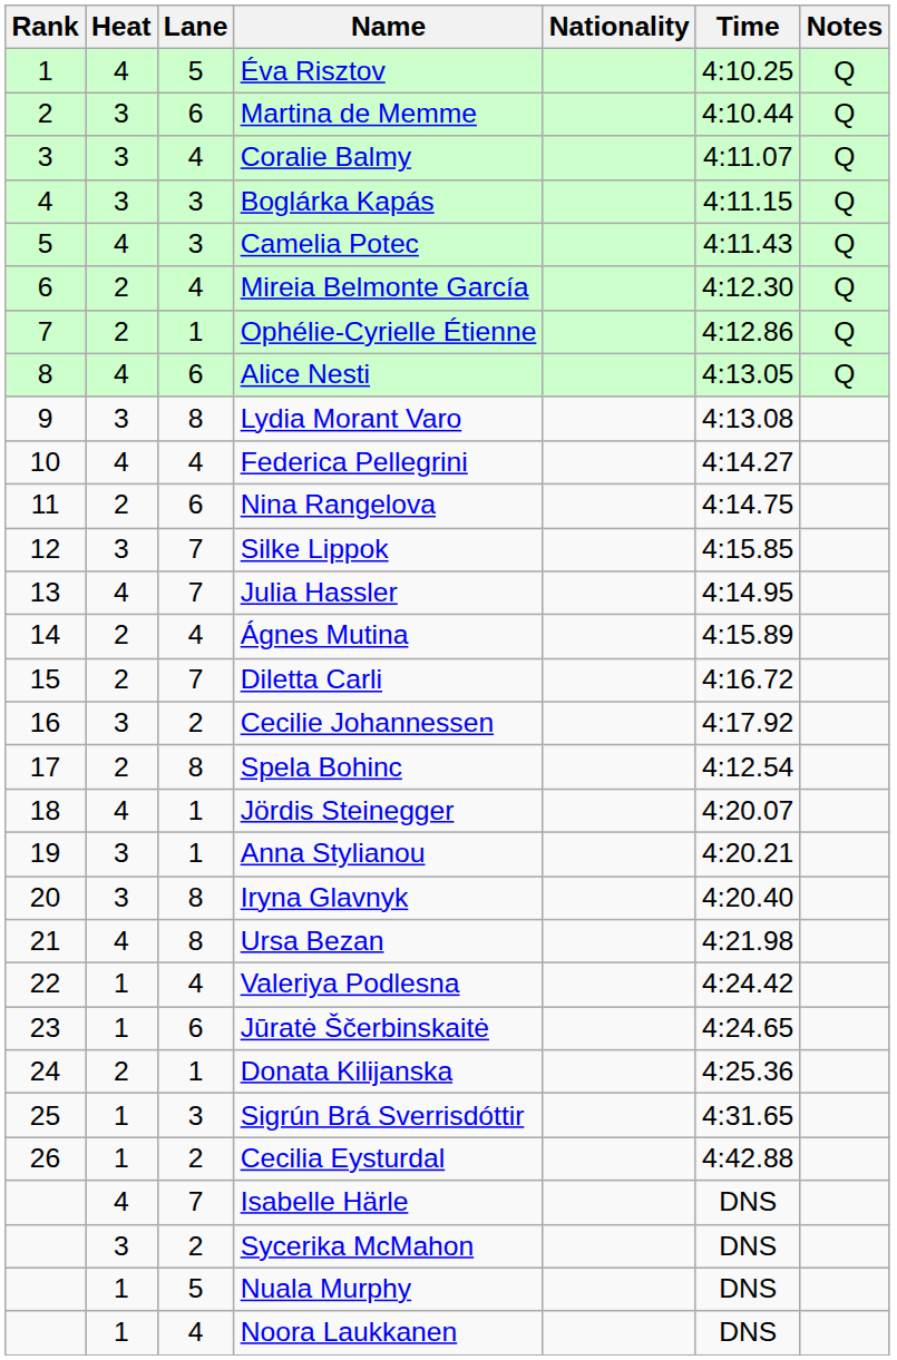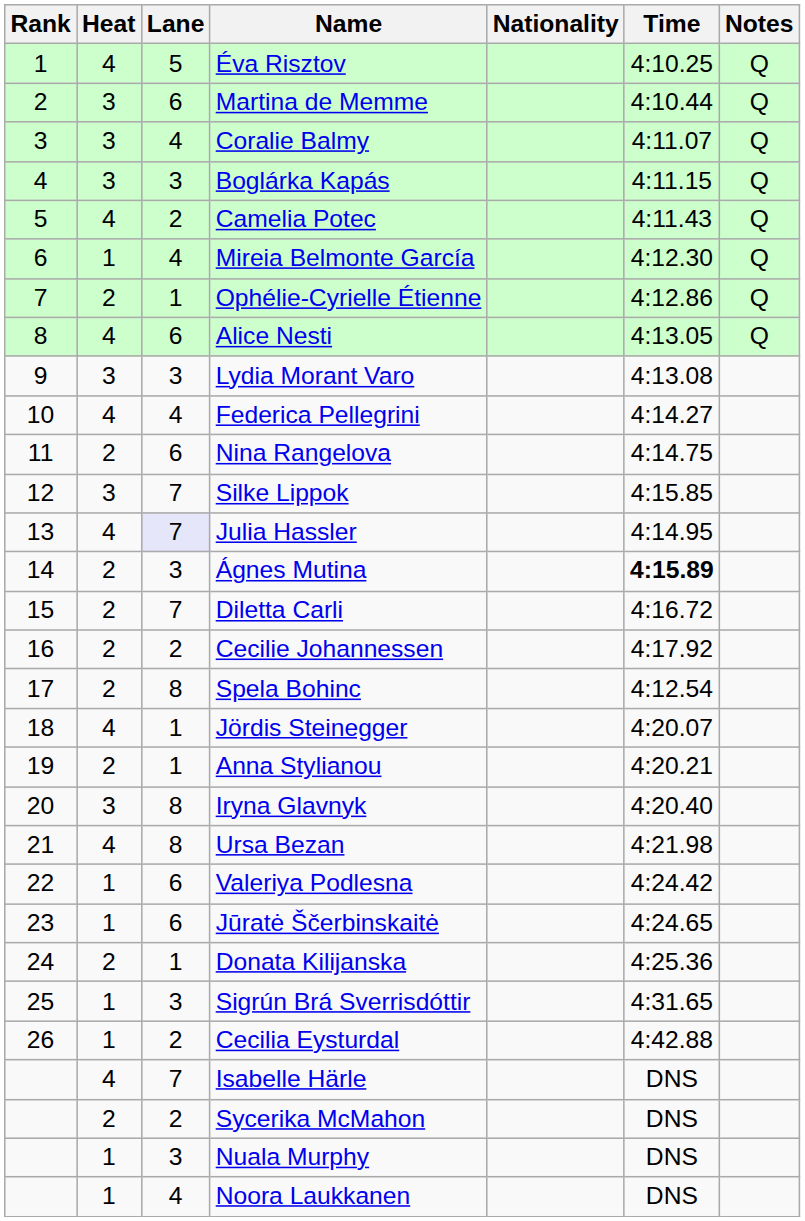Camelia Potec | Lane: 3 -> 2
Mireia Belmonte García | Heat: 2 -> 1
Lydia Morant Varo | Lane: 8 -> 3
Julia Hassler | Lane: no background -> lavender background
Ágnes Mutina | Lane: 4 -> 3
Ágnes Mutina | Time: normal -> bold
Cecilie Johannessen | Heat: 3 -> 2
Anna Stylianou | Heat: 3 -> 2
Valeriya Podlesna | Lane: 4 -> 6
Sycerika McMahon | Heat: 3 -> 2
Nuala Murphy | Lane: 5 -> 3
